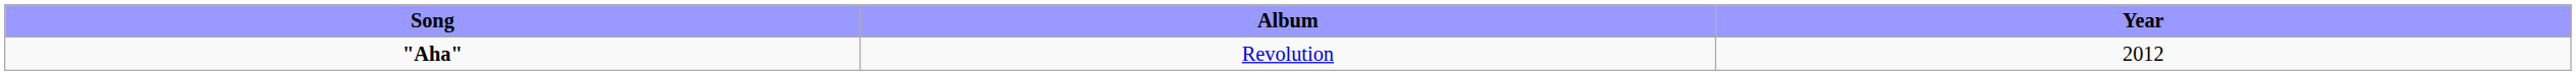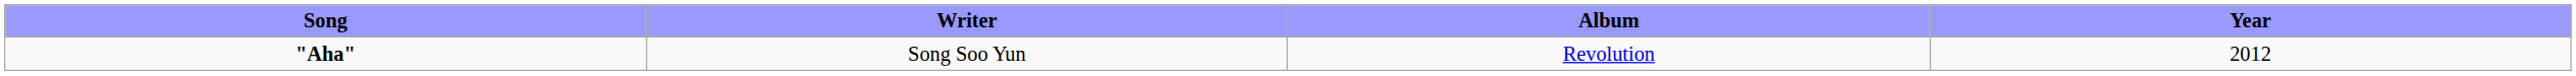+ column: Writer | Song Soo Yun
